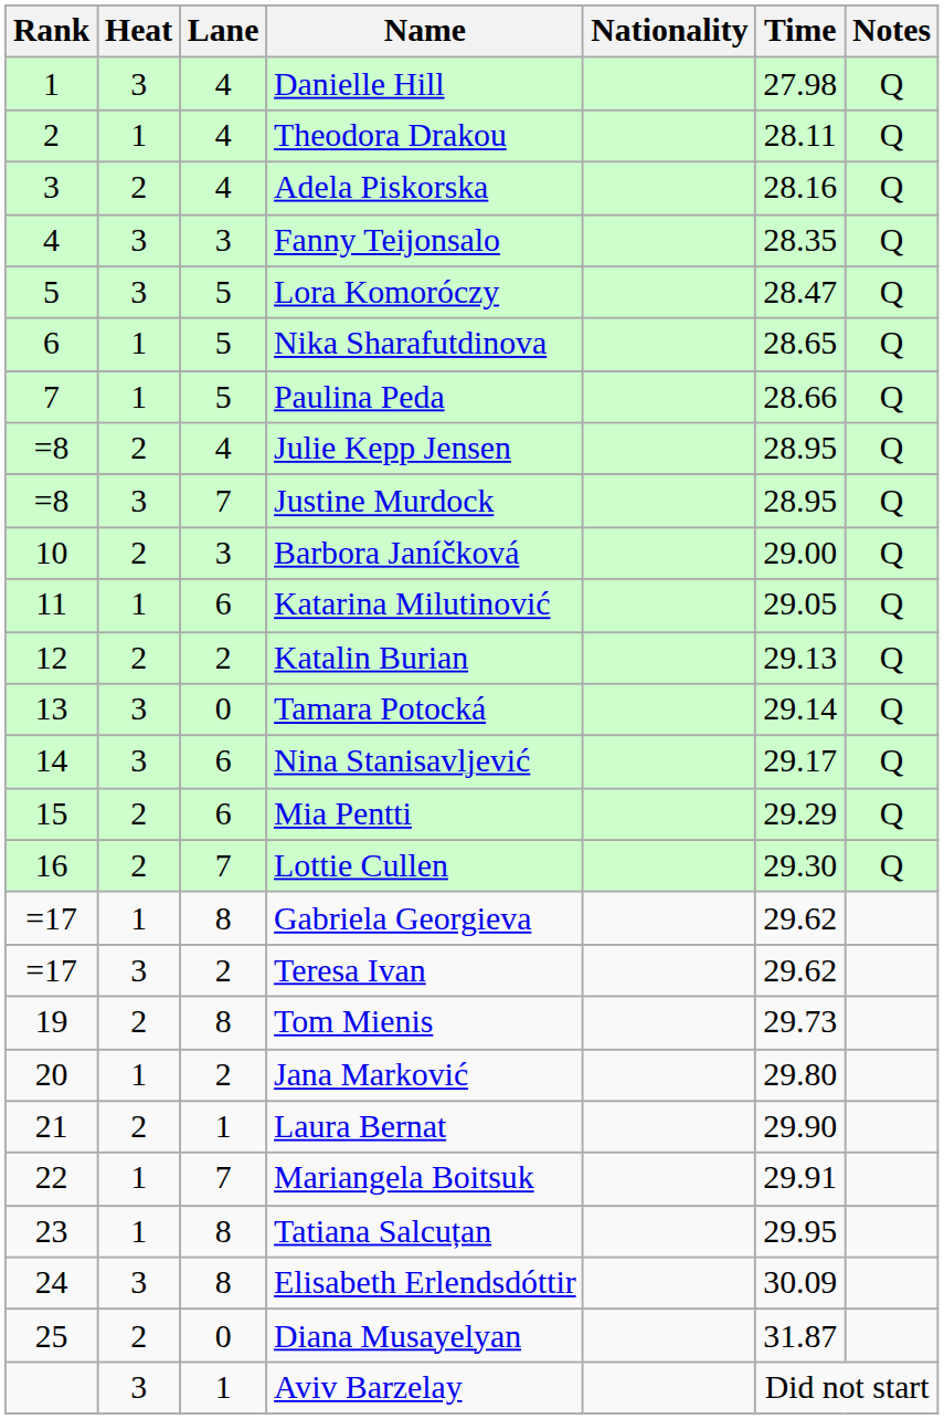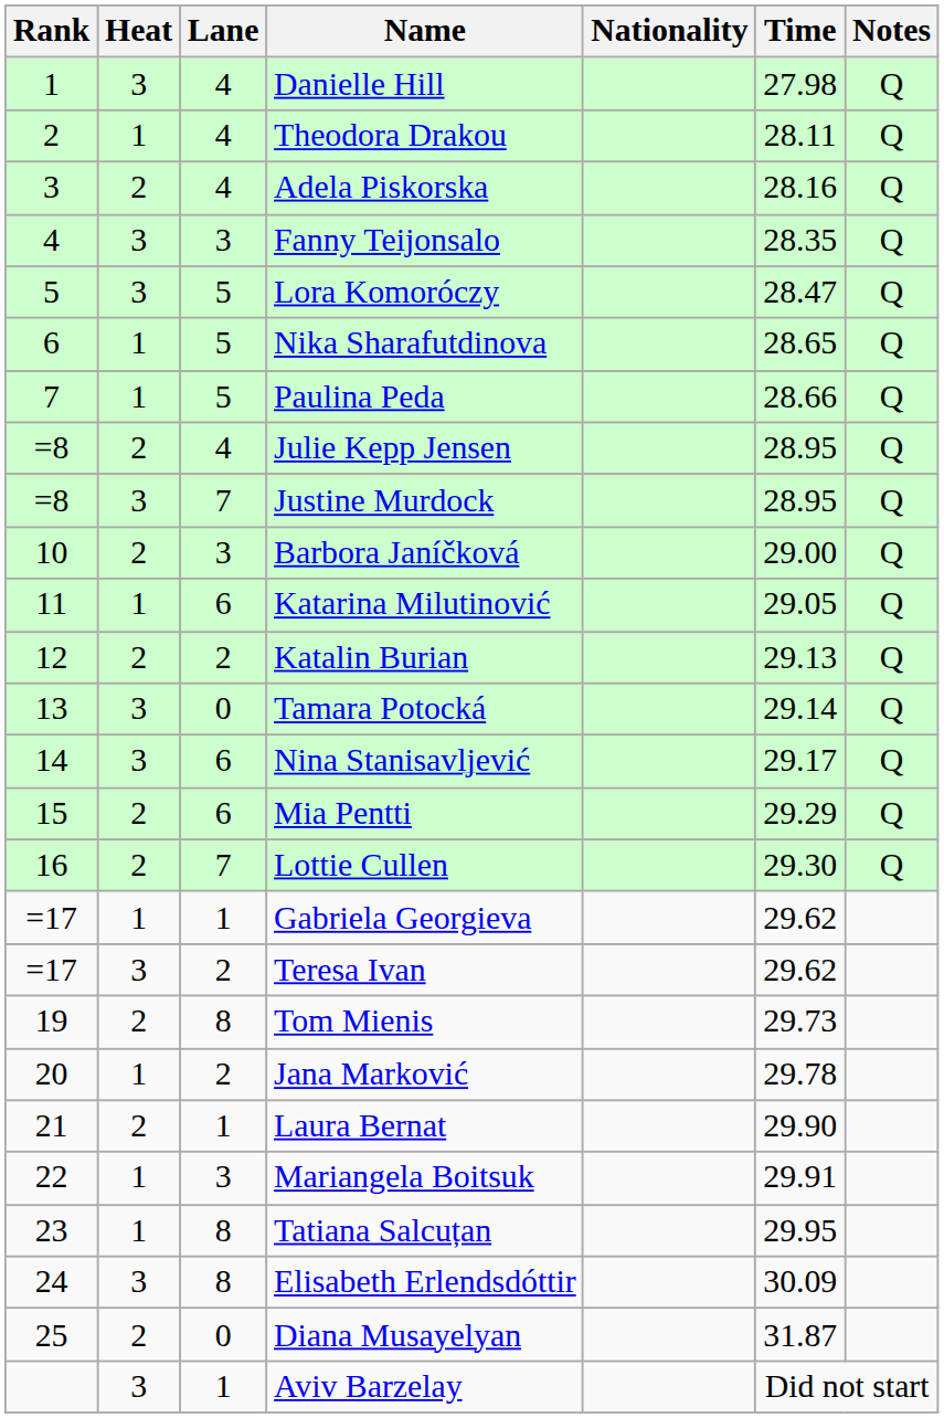Gabriela Georgieva | Lane: 8 -> 1
Jana Marković | Time: 29.80 -> 29.78
Mariangela Boitsuk | Lane: 7 -> 3
